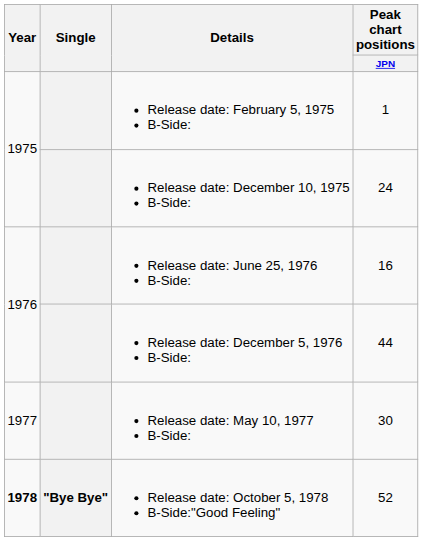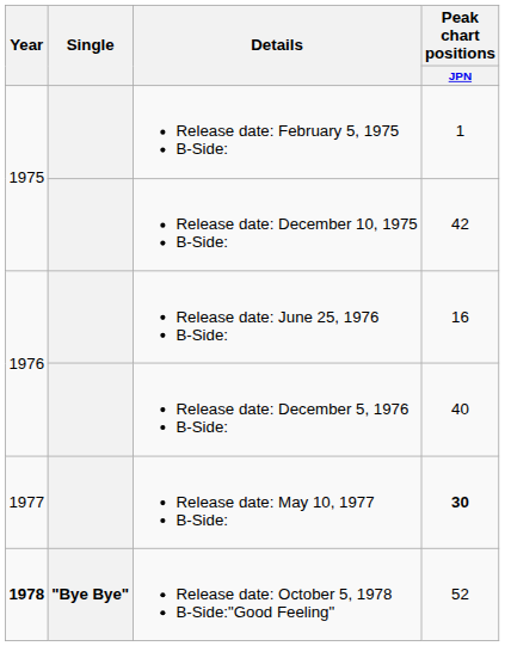Release date: December 10, 1975 B-Side: | Peak chart positions / JPN: 24 -> 42
Release date: December 5, 1976 B-Side: | Peak chart positions / JPN: 44 -> 40
Release date: May 10, 1977 B-Side: | Peak chart positions / JPN: normal -> bold
